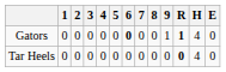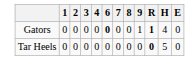- column: 5 | 0 | 0
Tar Heels | H: 4 -> 5
